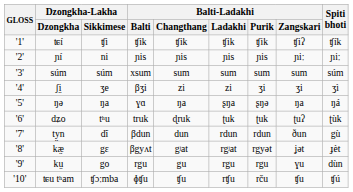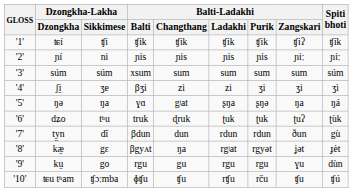ŋə | Balti-Ladakhi / Changthang: ŋa -> gʲat
kæ̤ | Balti-Ladakhi / Changthang: gʲat -> ŋa
